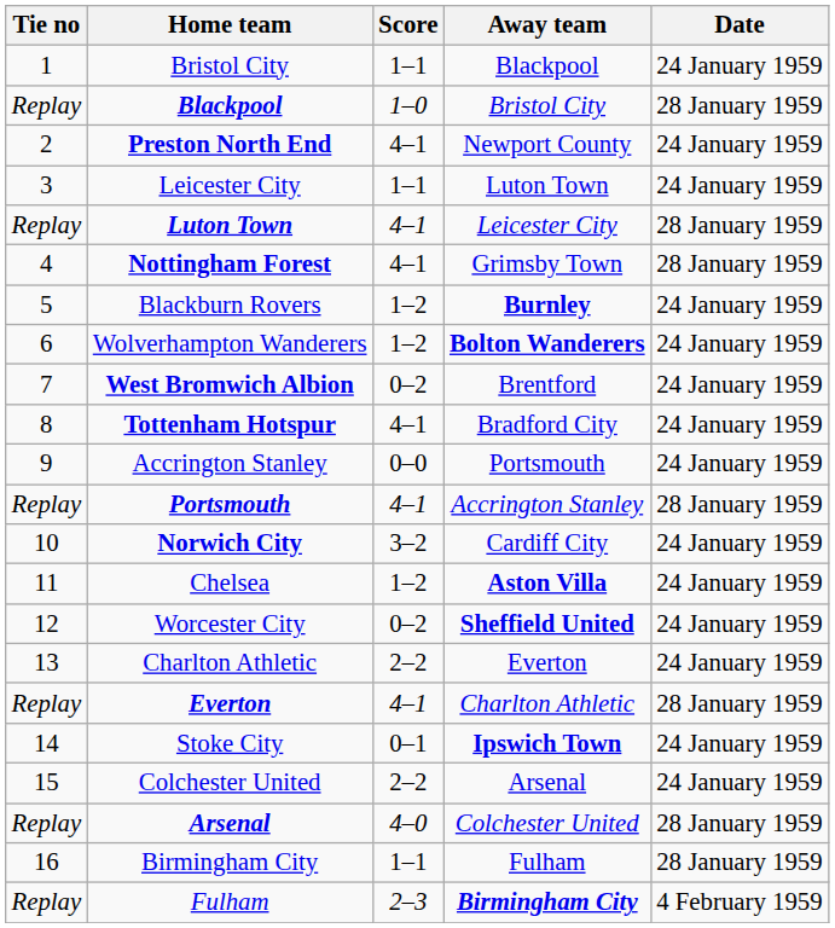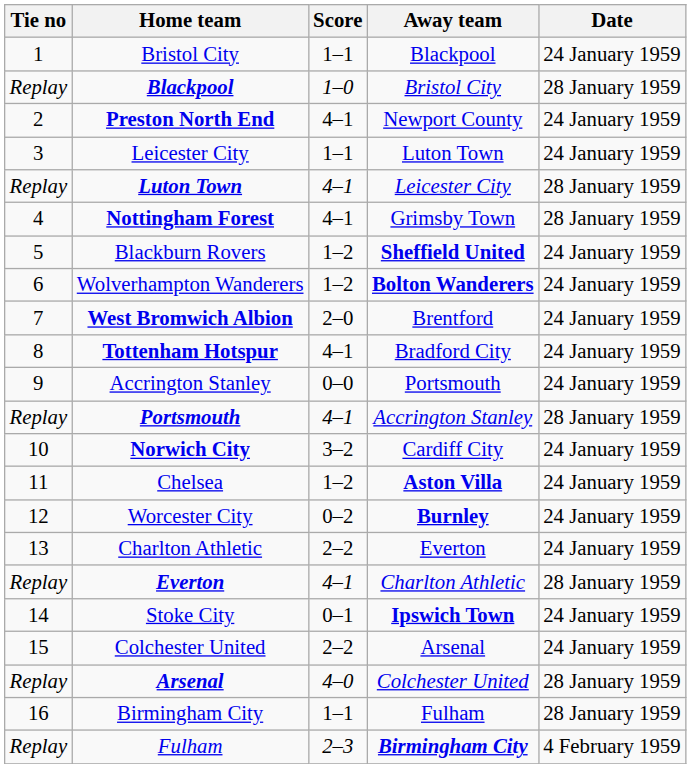Blackburn Rovers | Away team: Burnley -> Sheffield United
West Bromwich Albion | Score: 0–2 -> 2–0
Worcester City | Away team: Sheffield United -> Burnley
